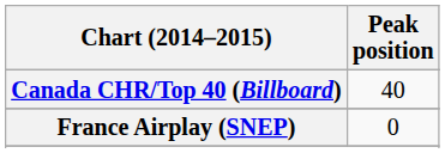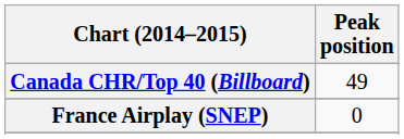Canada CHR/Top 40 (Billboard) | Peak position: 40 -> 49
